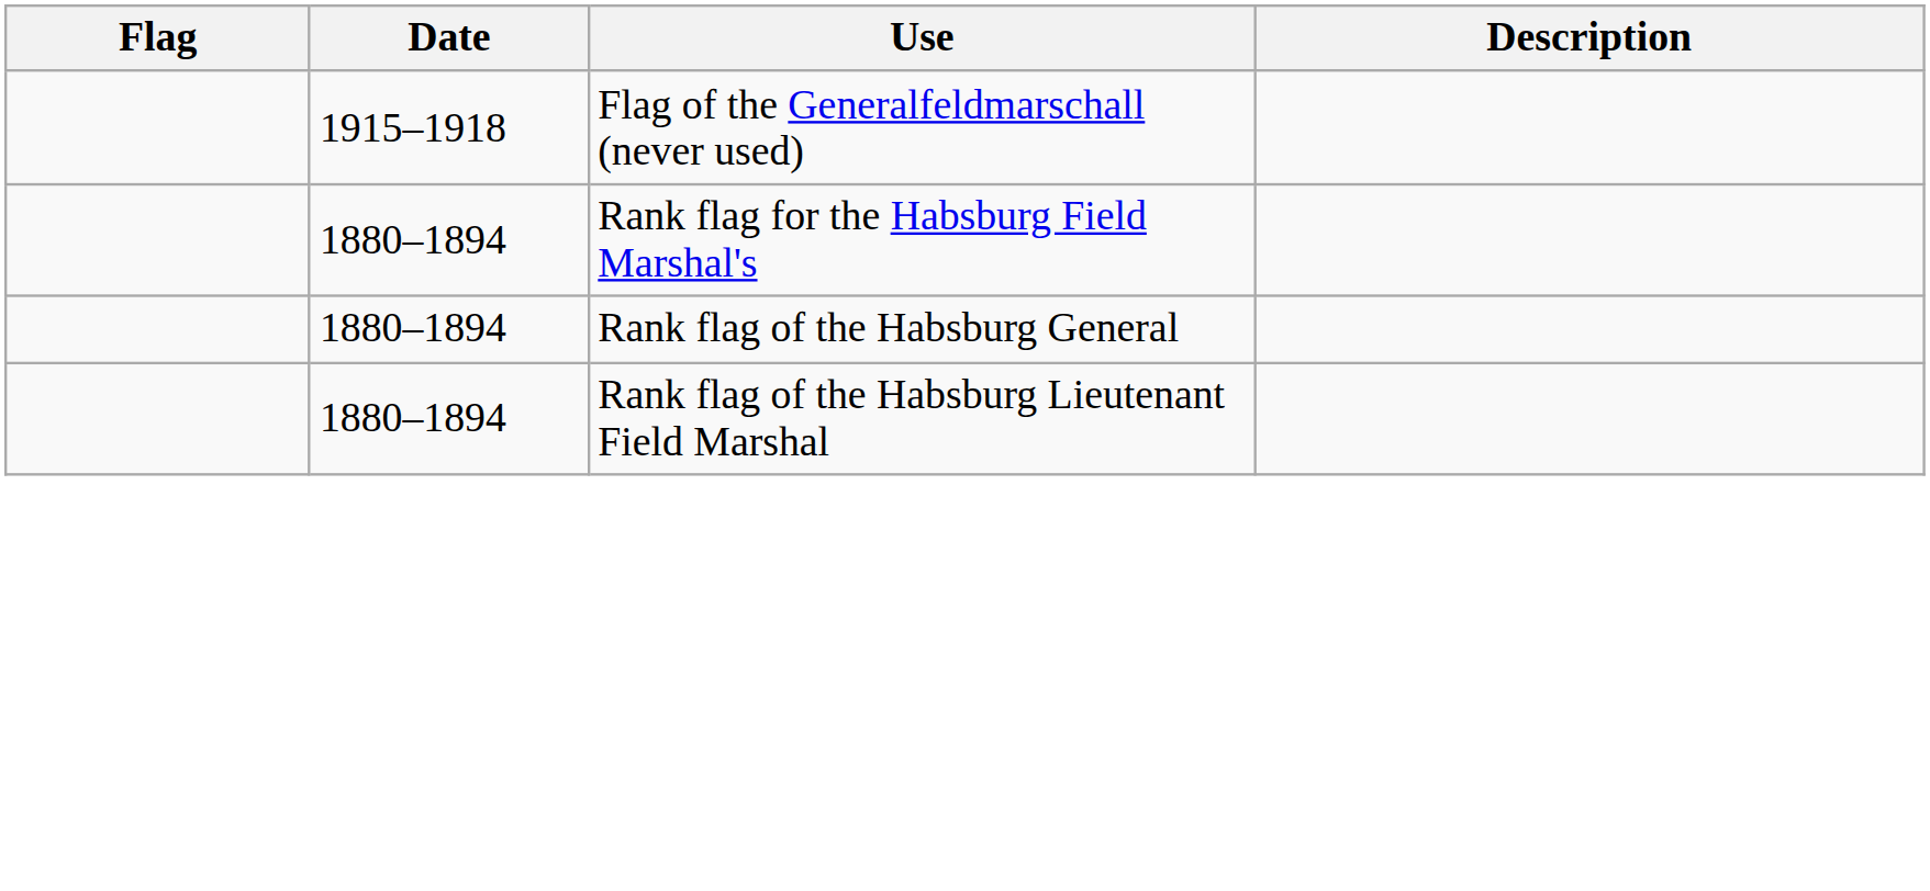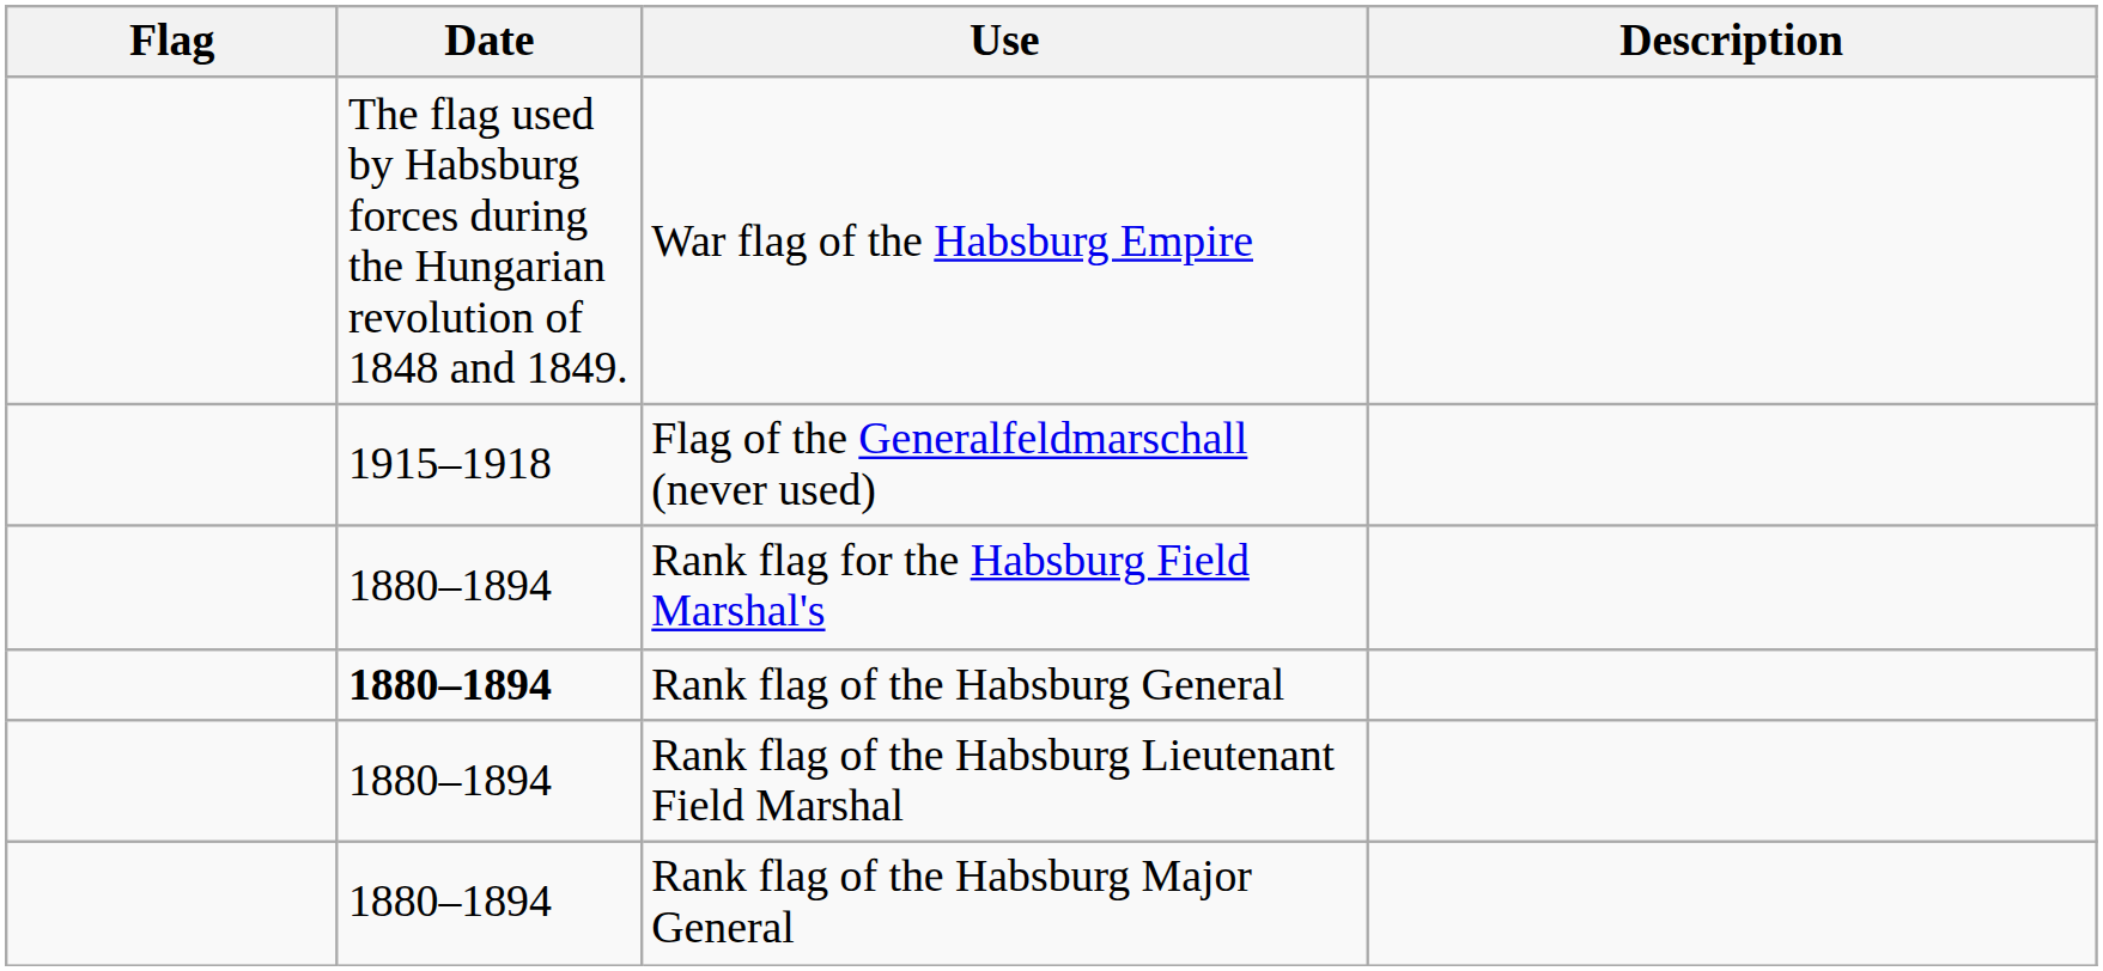+ row: The flag used by Habsburg forces during the Hungarian revolution of 1848 and 1849. | War flag of the Habsburg Empire
Rank flag of the Habsburg General | Date: normal -> bold
+ row: 1880–1894 | Rank flag of the Habsburg Major General
